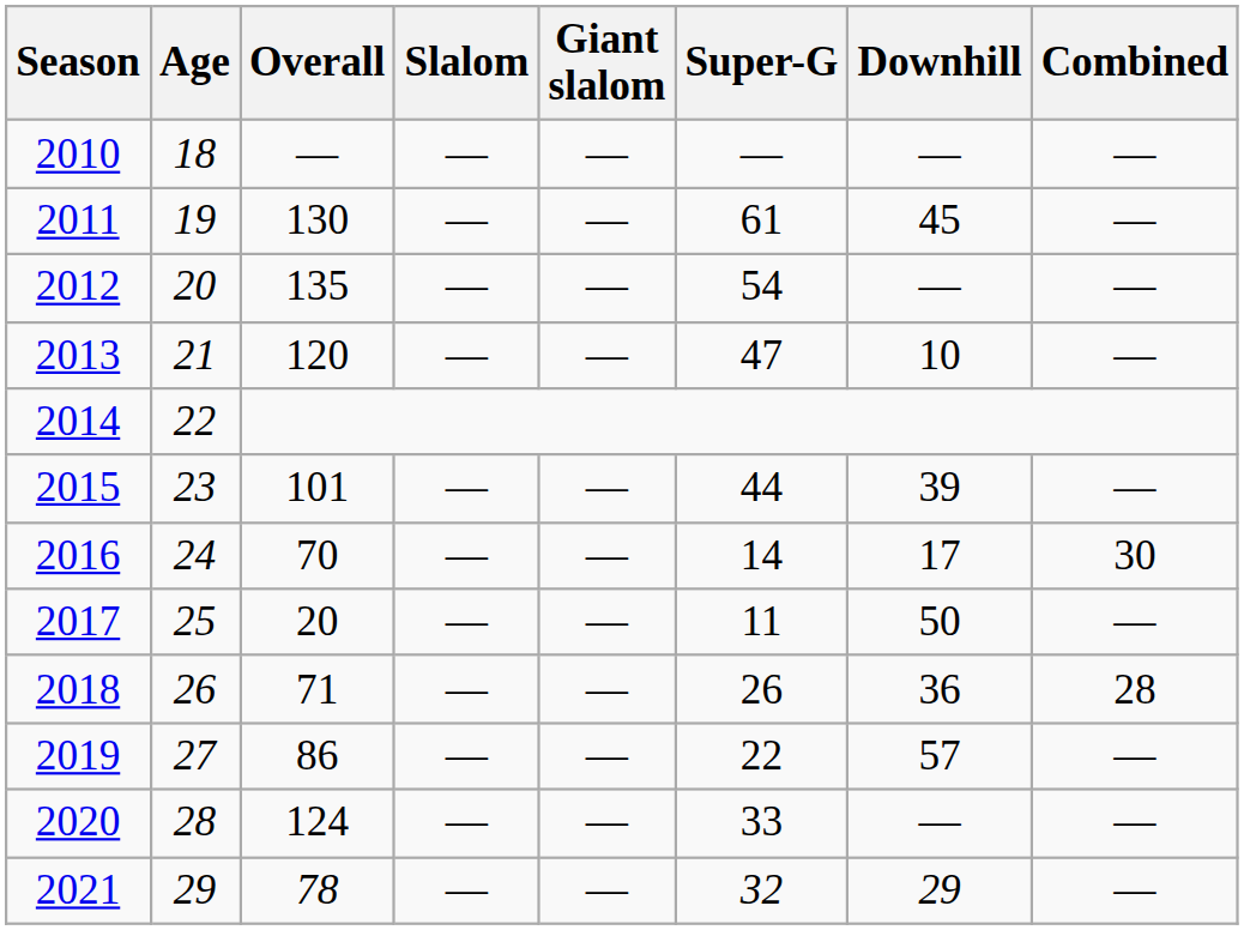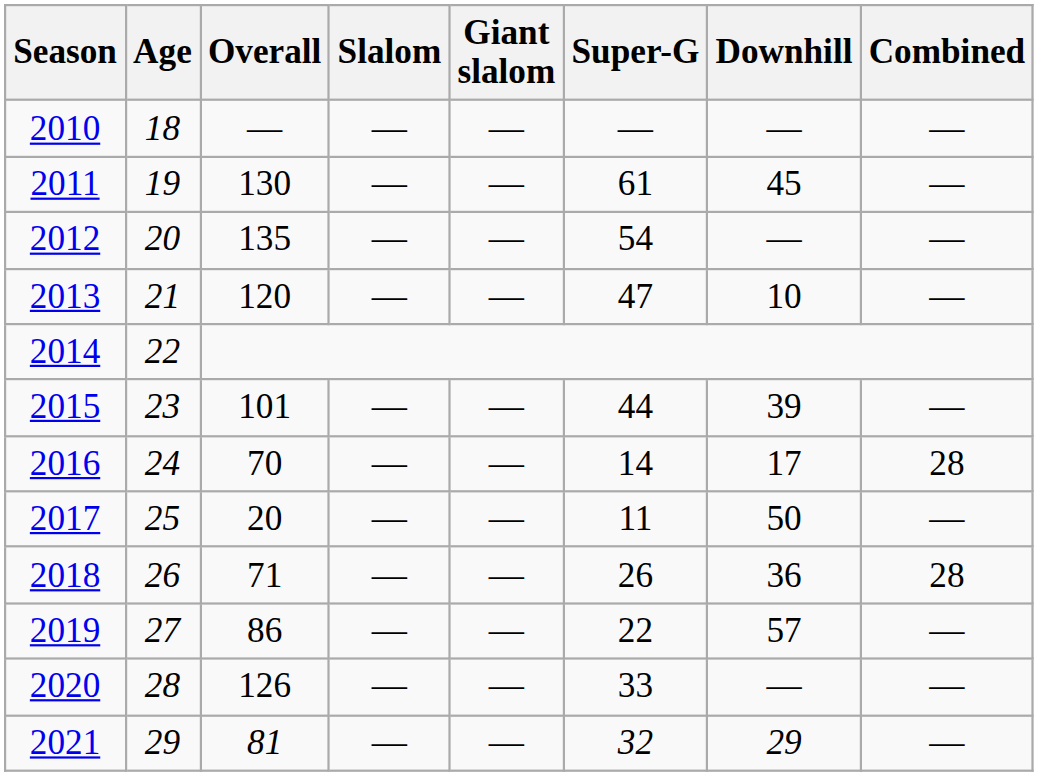2016 | Combined: 30 -> 28
2020 | Overall: 124 -> 126
2021 | Overall: 78 -> 81
